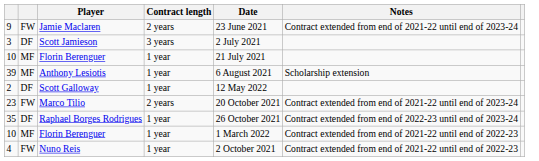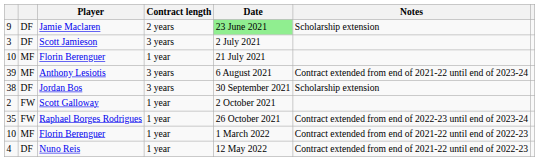Jamie Maclaren | column 2: FW -> DF
Jamie Maclaren | Date: no background -> lightgreen background
Jamie Maclaren | Notes: Contract extended from end of 2021-22 until end of 2023-24 -> Scholarship extension
Anthony Lesiotis | Contract length: 1 year -> 3 years
Anthony Lesiotis | Notes: Scholarship extension -> Contract extended from end of 2021-22 until end of 2023-24
+ row: 38 | DF | Jordan Bos | 3 years | 30 September 2021 | Scholarship extension
Scott Galloway | column 2: DF -> FW
Scott Galloway | Date: 12 May 2022 -> 2 October 2021
- row: 23 | FW | Marco Tilio | 2 years | 20 October 2021 | Contract extended from end of 2021-22 until end of 2023-24
Raphael Borges Rodrigues | column 2: DF -> FW
Nuno Reis | column 2: FW -> DF
Nuno Reis | Date: 2 October 2021 -> 12 May 2022
